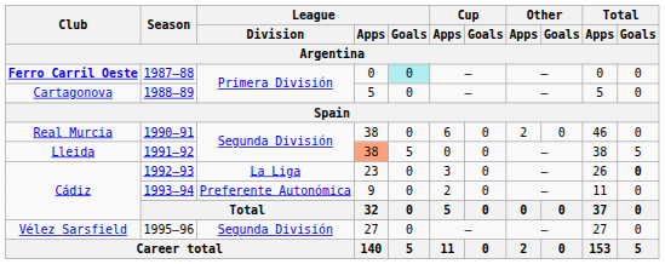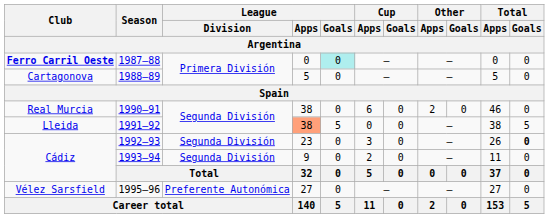1992–93 | League / Division: La Liga -> Segunda División
1993–94 | League / Division: Preferente Autonómica -> Segunda División
1995–96 | League / Division: Segunda División -> Preferente Autonómica
